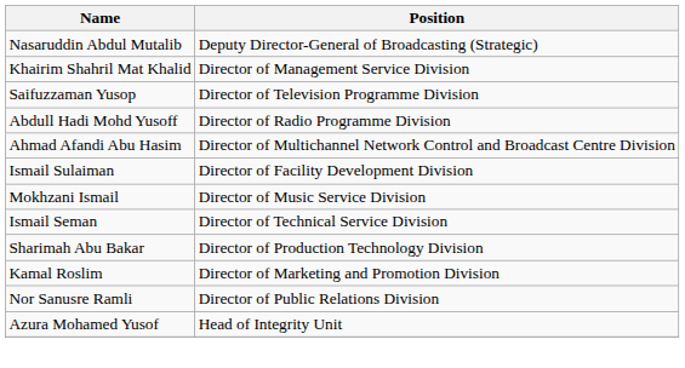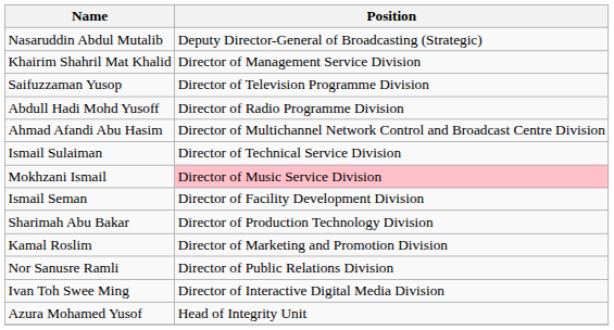Ismail Sulaiman | Position: Director of Facility Development Division -> Director of Technical Service Division
Mokhzani Ismail | Position: no background -> pink background
Ismail Seman | Position: Director of Technical Service Division -> Director of Facility Development Division
+ row: Ivan Toh Swee Ming | Director of Interactive Digital Media Division
